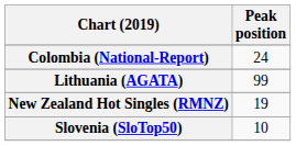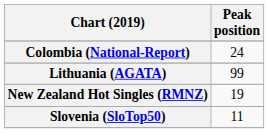Slovenia (SloTop50) | Peak position: 10 -> 11
